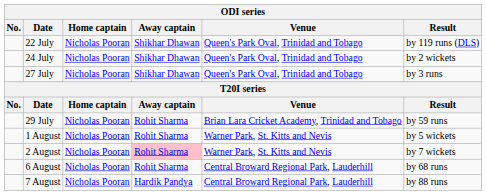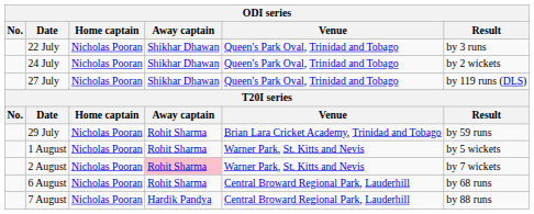22 July | Result: by 119 runs (DLS) -> by 3 runs
27 July | Result: by 3 runs -> by 119 runs (DLS)
